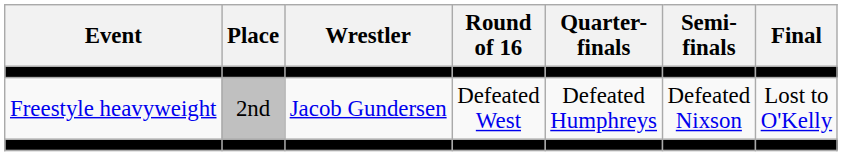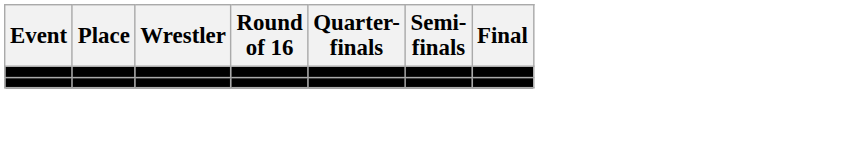- row: Freestyle heavyweight | 2nd | Jacob Gundersen | Defeated West | Defeated Humphreys | Defeated Nixson | Lost to O'Kelly
